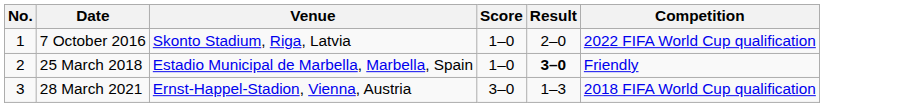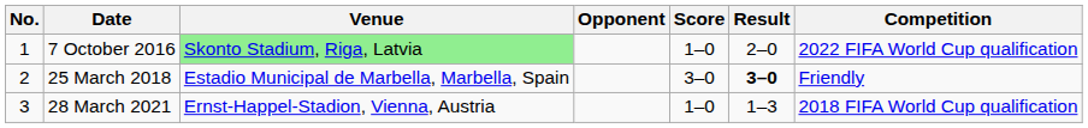+ column: Opponent
7 October 2016 | Venue: no background -> lightgreen background
25 March 2018 | Score: 1–0 -> 3–0
28 March 2021 | Score: 3–0 -> 1–0
